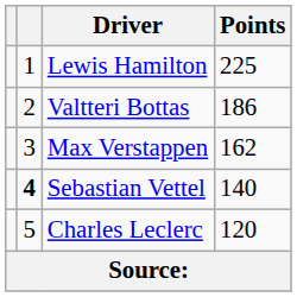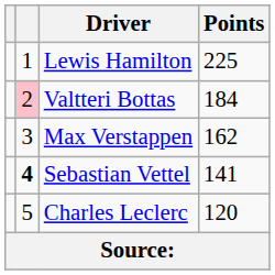Valtteri Bottas | column 2: no background -> pink background
Valtteri Bottas | Points: 186 -> 184
Sebastian Vettel | Points: 140 -> 141
